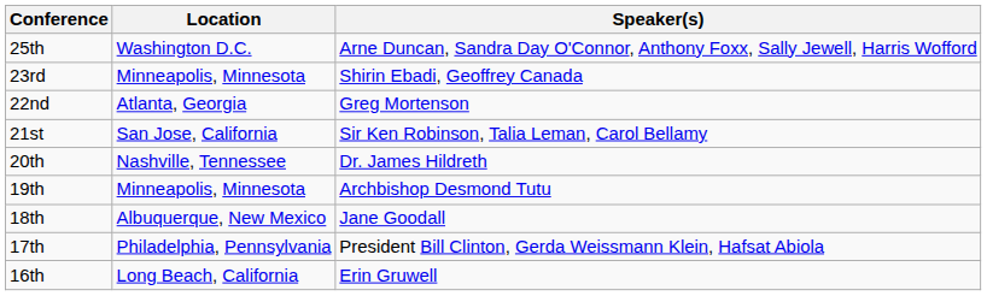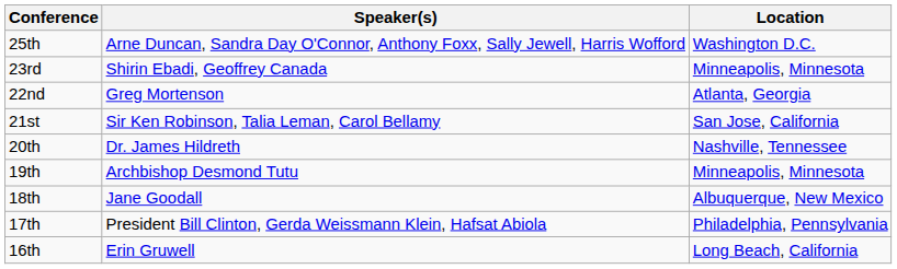columns swapped: Location <-> Speaker(s)
